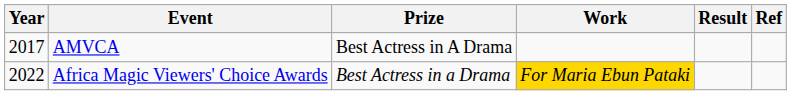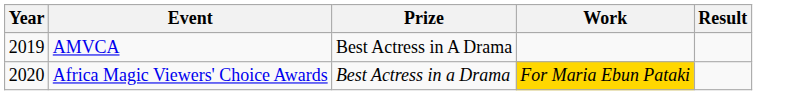- column: Ref
AMVCA | Year: 2017 -> 2019
Africa Magic Viewers' Choice Awards | Year: 2022 -> 2020
